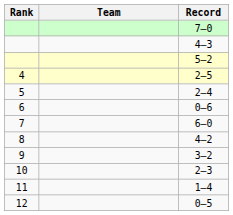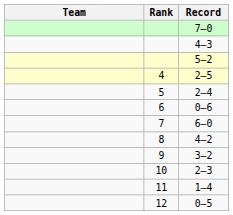columns swapped: Rank <-> Team
